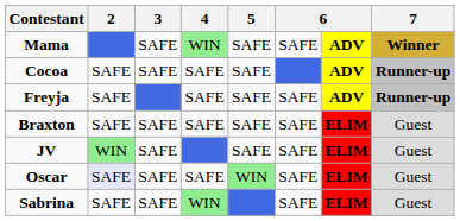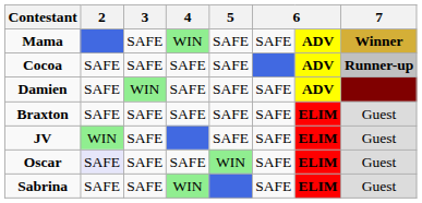- row: Freyja | SAFE | SAFE | SAFE | SAFE | ADV | Runner-up
+ row: Damien | SAFE | WIN | SAFE | SAFE | SAFE | ADV
